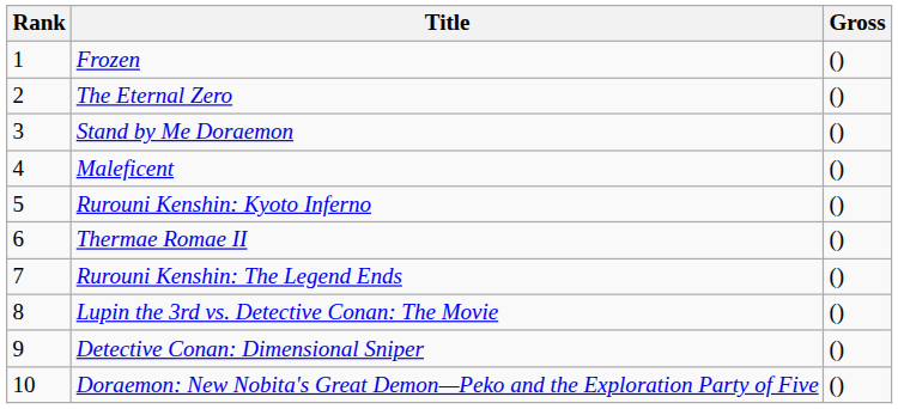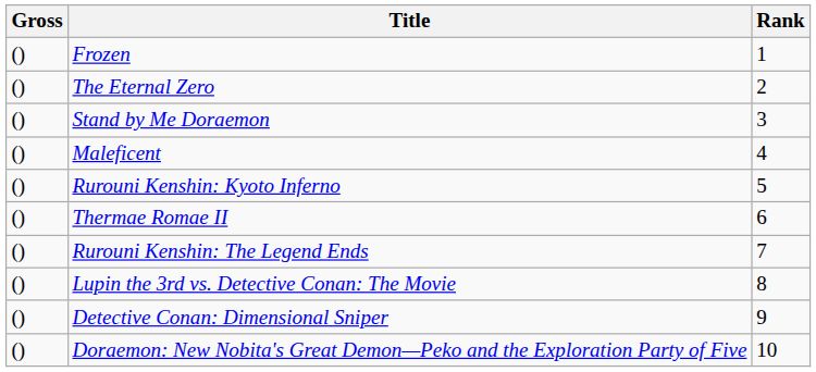columns swapped: Rank <-> Gross
